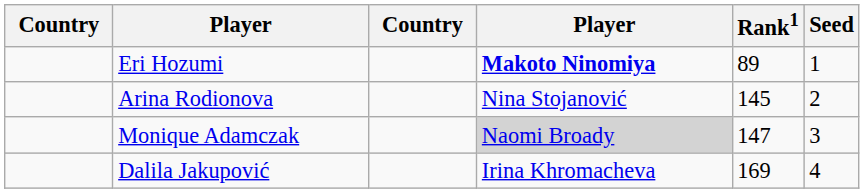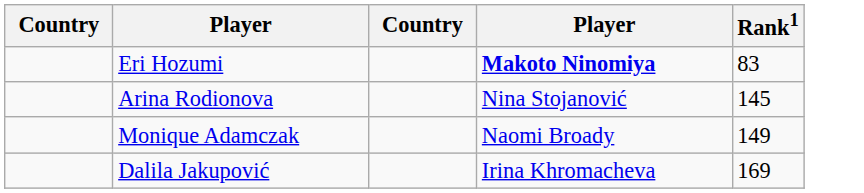- column: Seed | 1 | 2 | 3 | 4
Eri Hozumi | Rank1: 89 -> 83
Monique Adamczak | column 4: lightgrey background -> no background
Monique Adamczak | Rank1: 147 -> 149
